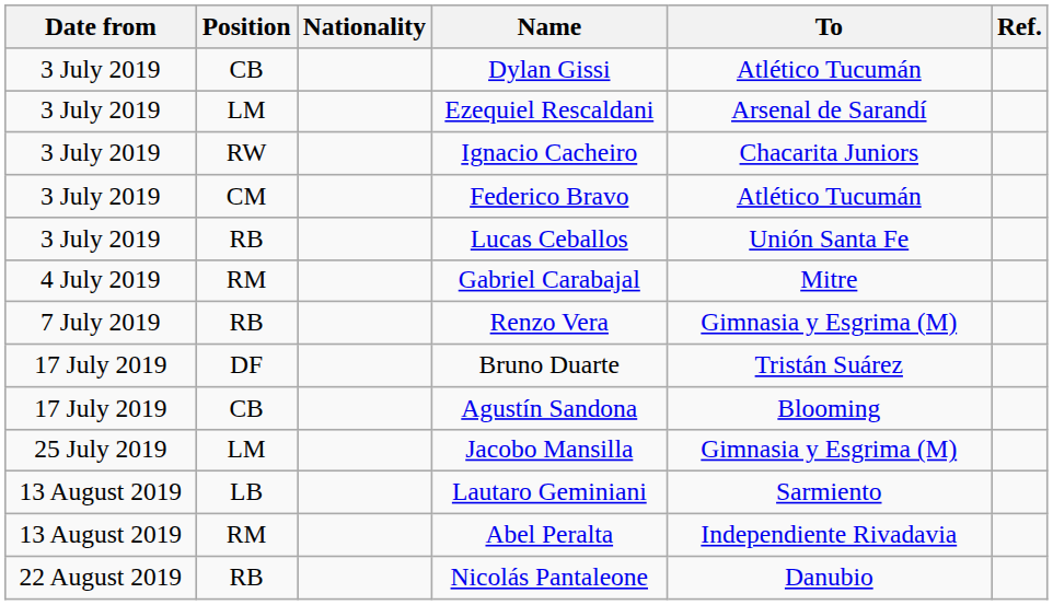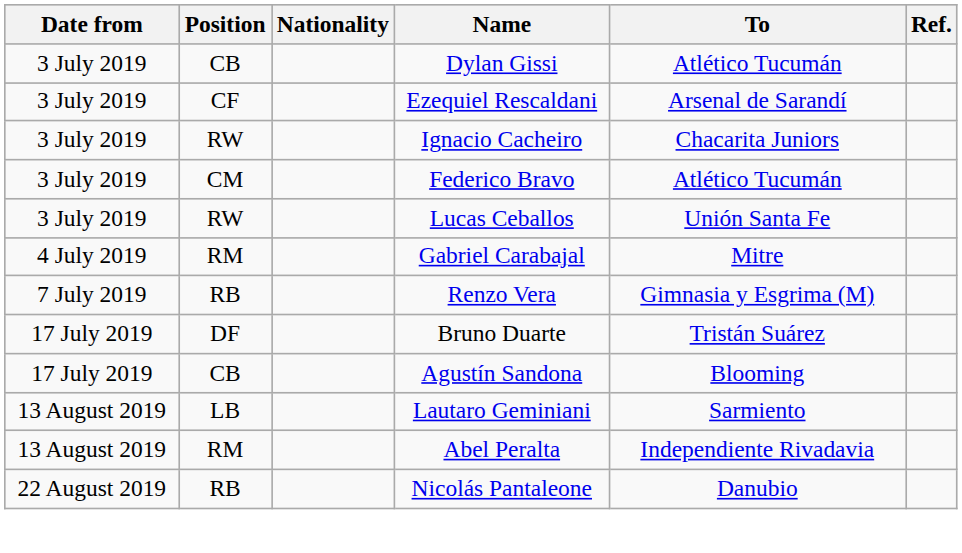Ezequiel Rescaldani | Position: LM -> CF
Lucas Ceballos | Position: RB -> RW
- row: 25 July 2019 | LM | Jacobo Mansilla | Gimnasia y Esgrima (M)
